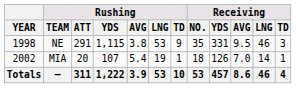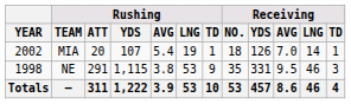rows swapped: NE <-> MIA
